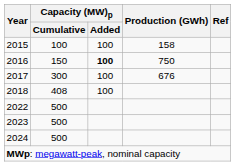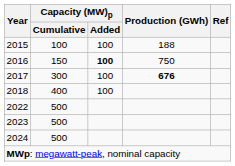2015 | Production (GWh): 158 -> 188
2017 | Production (GWh): normal -> bold
2018 | Capacity (MW)p / Cumulative: 408 -> 400
